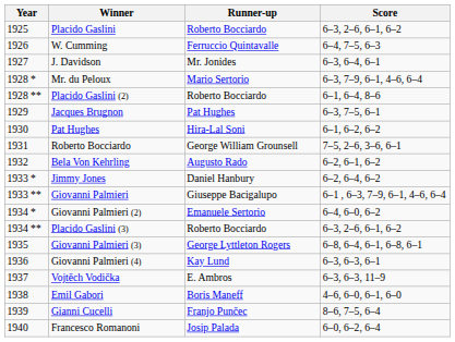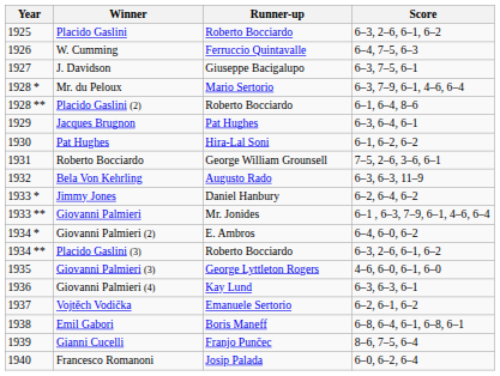J. Davidson | Runner-up: Mr. Jonides -> Giuseppe Bacigalupo
J. Davidson | Score: 6–3, 6–4, 6–1 -> 6–3, 7–5, 6–1
Jacques Brugnon | Score: 6–3, 7–5, 6–1 -> 6–3, 6–4, 6–1
Bela Von Kehrling | Score: 6–2, 6–1, 6–2 -> 6–3, 6–3, 11–9
Giovanni Palmieri | Runner-up: Giuseppe Bacigalupo -> Mr. Jonides
Giovanni Palmieri (2) | Runner-up: Emanuele Sertorio -> E. Ambros
Giovanni Palmieri (3) | Score: 6–8, 6–4, 6–1, 6–8, 6–1 -> 4–6, 6–0, 6–1, 6–0
Vojtěch Vodička | Runner-up: E. Ambros -> Emanuele Sertorio
Vojtěch Vodička | Score: 6–3, 6–3, 11–9 -> 6–2, 6–1, 6–2
Emil Gabori | Score: 4–6, 6–0, 6–1, 6–0 -> 6–8, 6–4, 6–1, 6–8, 6–1
